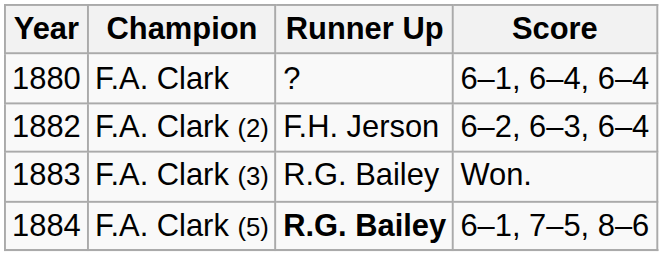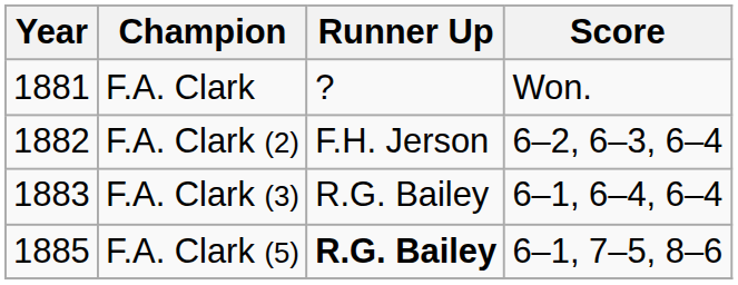F.A. Clark | Year: 1880 -> 1881
F.A. Clark | Score: 6–1, 6–4, 6–4 -> Won.
F.A. Clark (3) | Score: Won. -> 6–1, 6–4, 6–4
F.A. Clark (5) | Year: 1884 -> 1885
